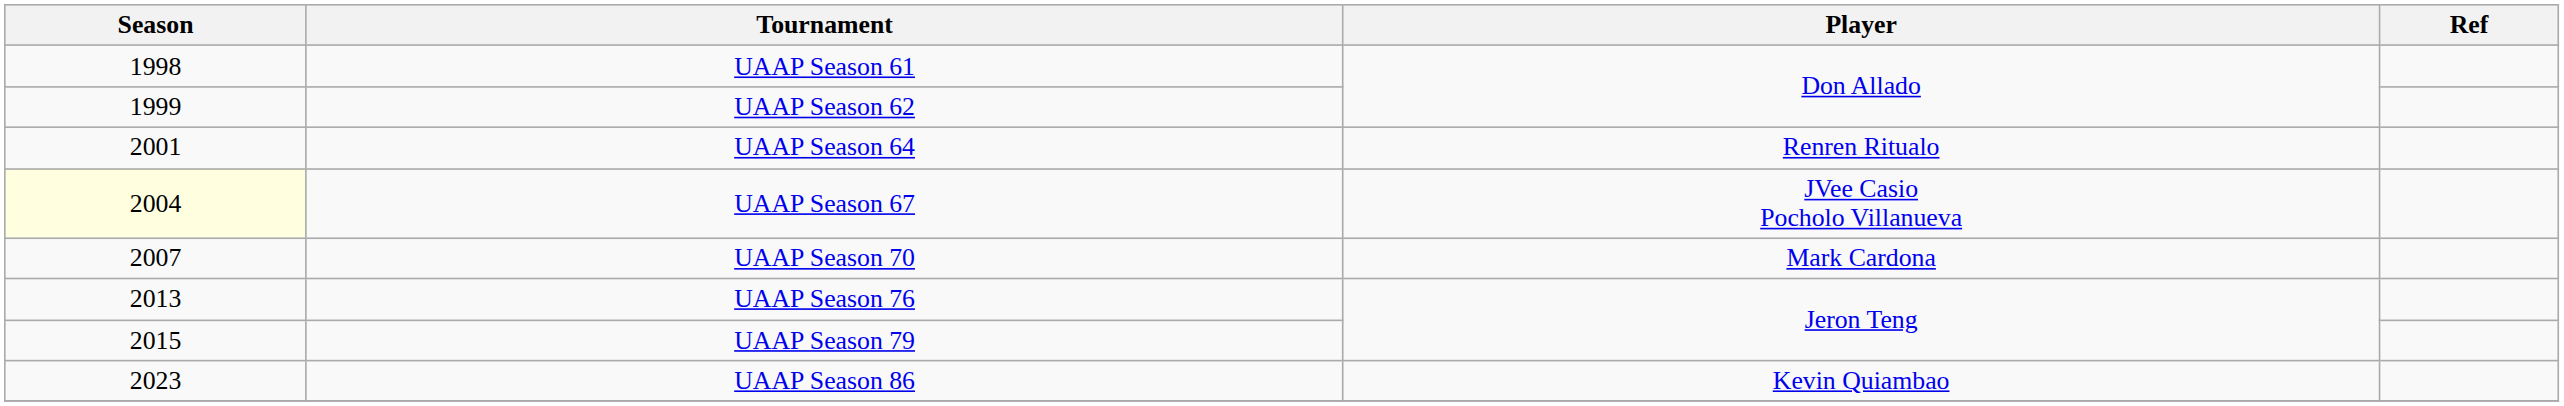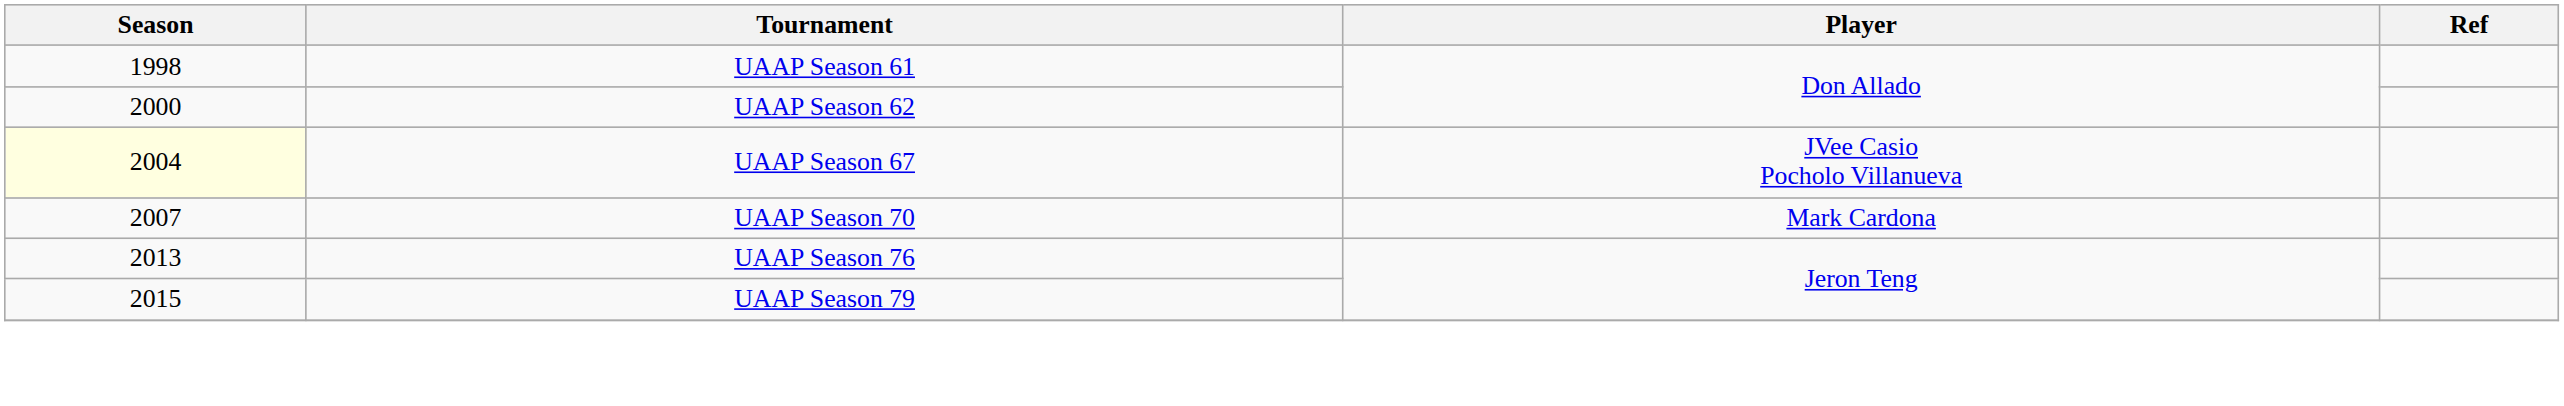UAAP Season 62 | Season: 1999 -> 2000
- row: 2001 | UAAP Season 64 | Renren Ritualo
- row: 2023 | UAAP Season 86 | Kevin Quiambao
